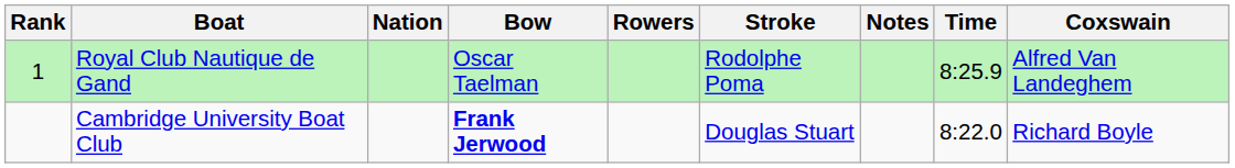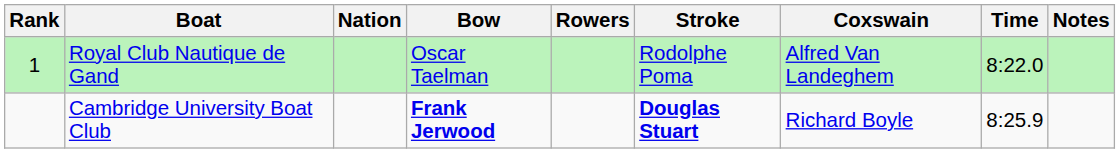columns swapped: Coxswain <-> Notes
Royal Club Nautique de Gand | Time: 8:25.9 -> 8:22.0
Cambridge University Boat Club | Stroke: normal -> bold
Cambridge University Boat Club | Time: 8:22.0 -> 8:25.9
